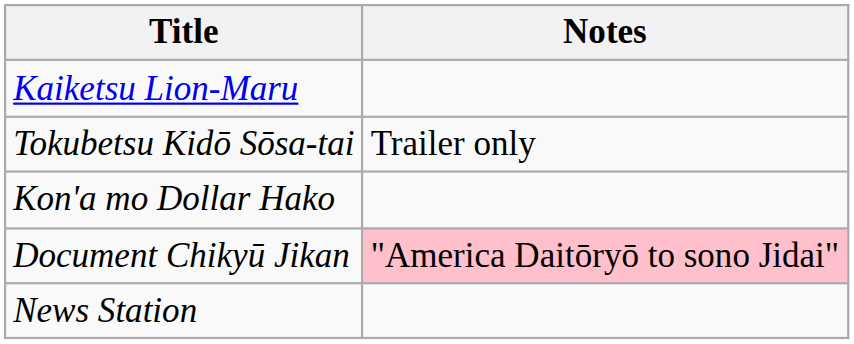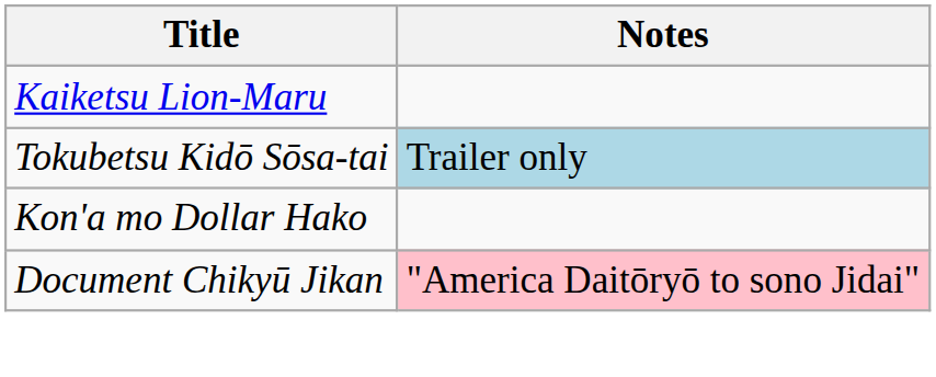Tokubetsu Kidō Sōsa-tai | Notes: no background -> lightblue background
- row: News Station
